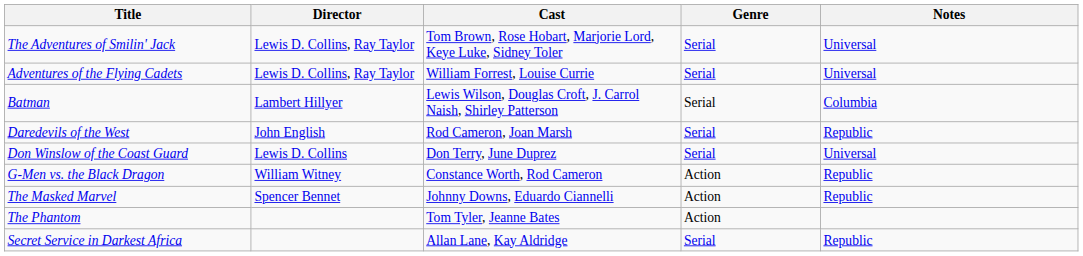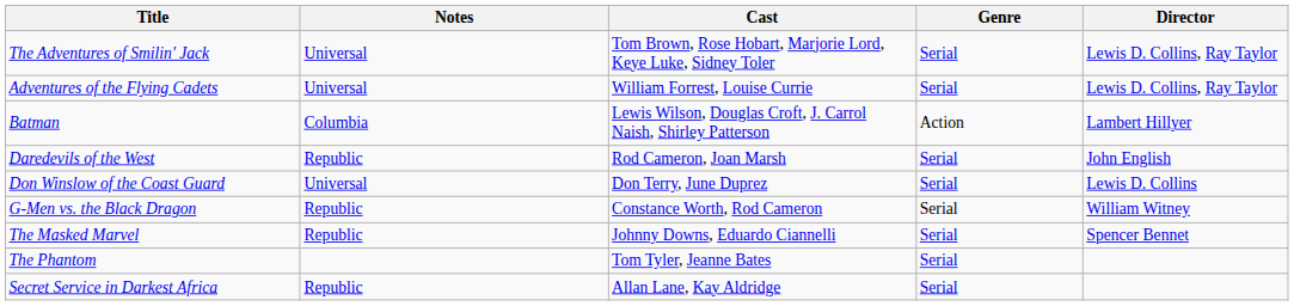columns swapped: Director <-> Notes
Batman | Genre: Serial -> Action
G-Men vs. the Black Dragon | Genre: Action -> Serial
The Masked Marvel | Genre: Action -> Serial
The Phantom | Genre: Action -> Serial
